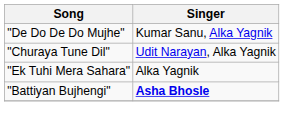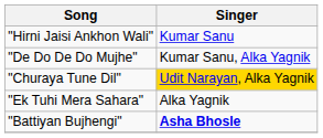+ row: "Hirni Jaisi Ankhon Wali" | Kumar Sanu
"Churaya Tune Dil" | Singer: no background -> gold background
